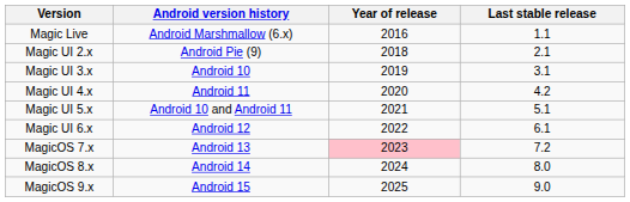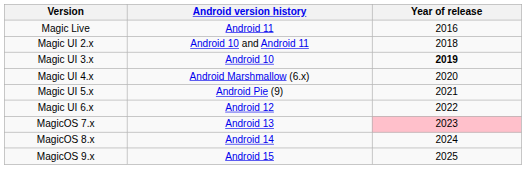- column: Last stable release | 1.1 | 2.1 | 3.1 | 4.2 | 5.1 | 6.1 | 7.2 | 8.0 | 9.0
Magic Live | Android version history: Android Marshmallow (6.x) -> Android 11
Magic UI 2.x | Android version history: Android Pie (9) -> Android 10 and Android 11
Magic UI 3.x | Year of release: normal -> bold
Magic UI 4.x | Android version history: Android 11 -> Android Marshmallow (6.x)
Magic UI 5.x | Android version history: Android 10 and Android 11 -> Android Pie (9)
